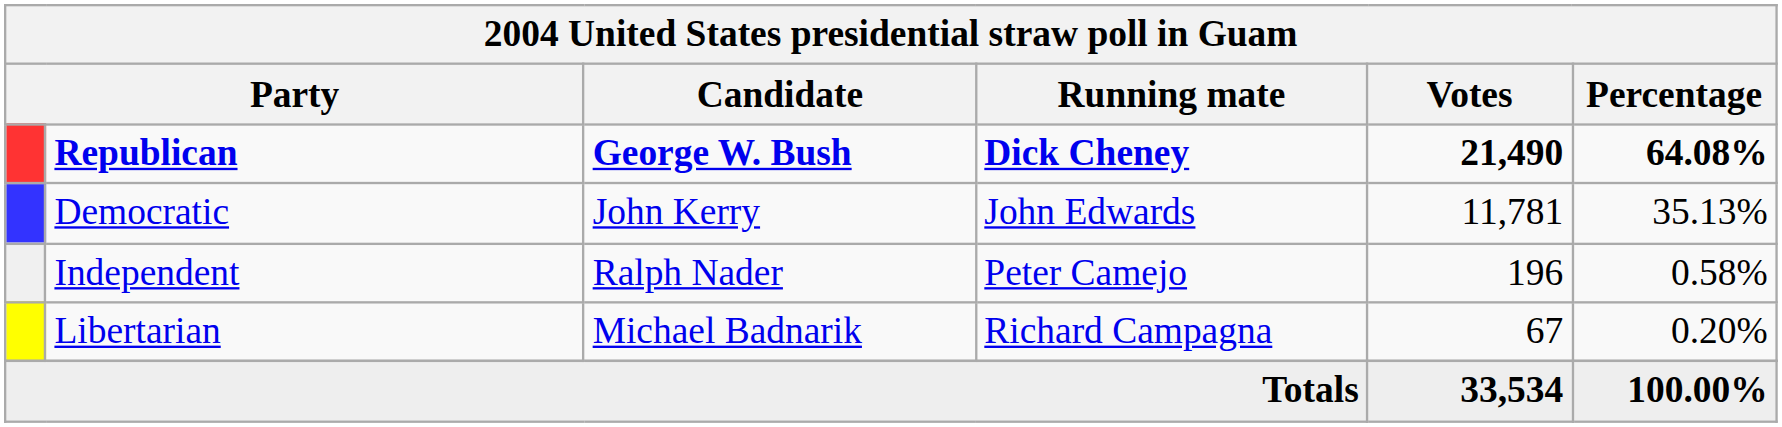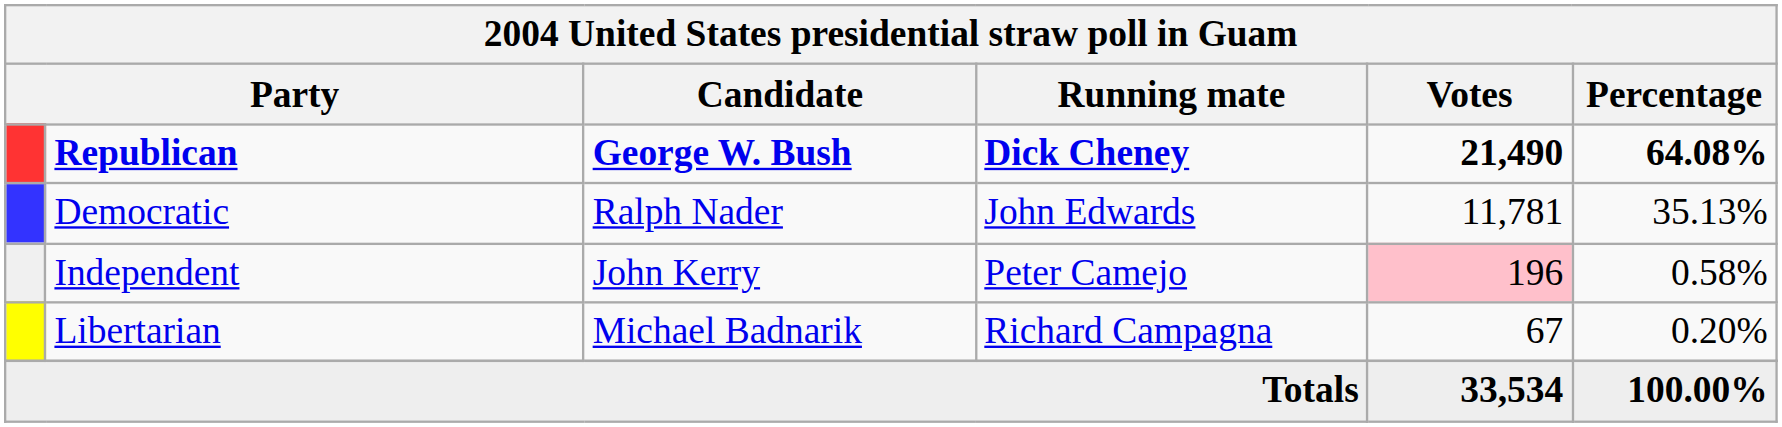Democratic | Candidate: John Kerry -> Ralph Nader
Independent | Candidate: Ralph Nader -> John Kerry
Independent | Votes: no background -> pink background
